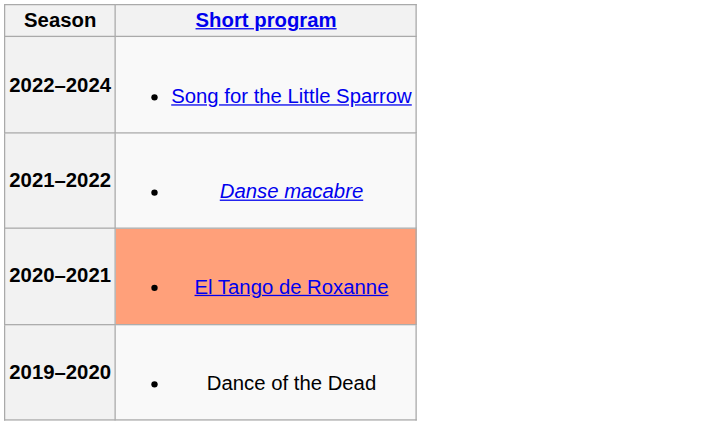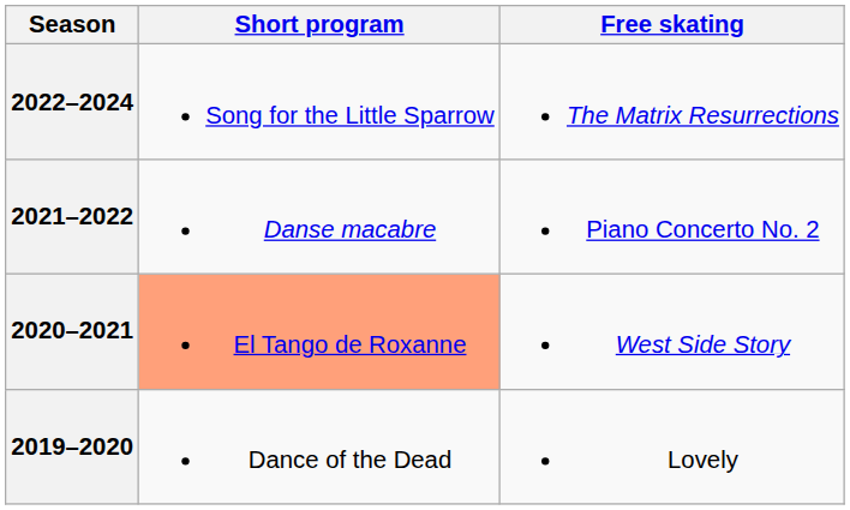+ column: Free skating | The Matrix Resurrections | Piano Concerto No. 2 | West Side Story | Lovely
